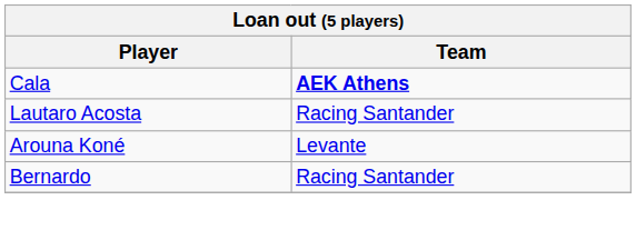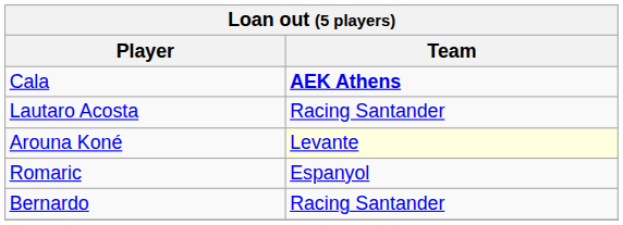Arouna Koné | Team: no background -> lightyellow background
+ row: Romaric | Espanyol
